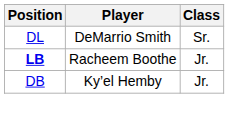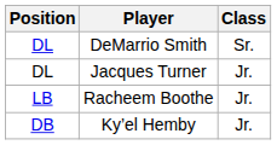+ row: DL | Jacques Turner | Jr.
Racheem Boothe | Position: bold -> normal
